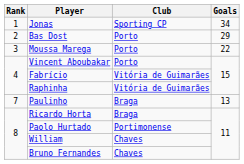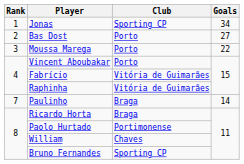Bas Dost | Goals: 29 -> 27
Paulinho | Goals: 13 -> 14
Bruno Fernandes | Club: Chaves -> Sporting CP
